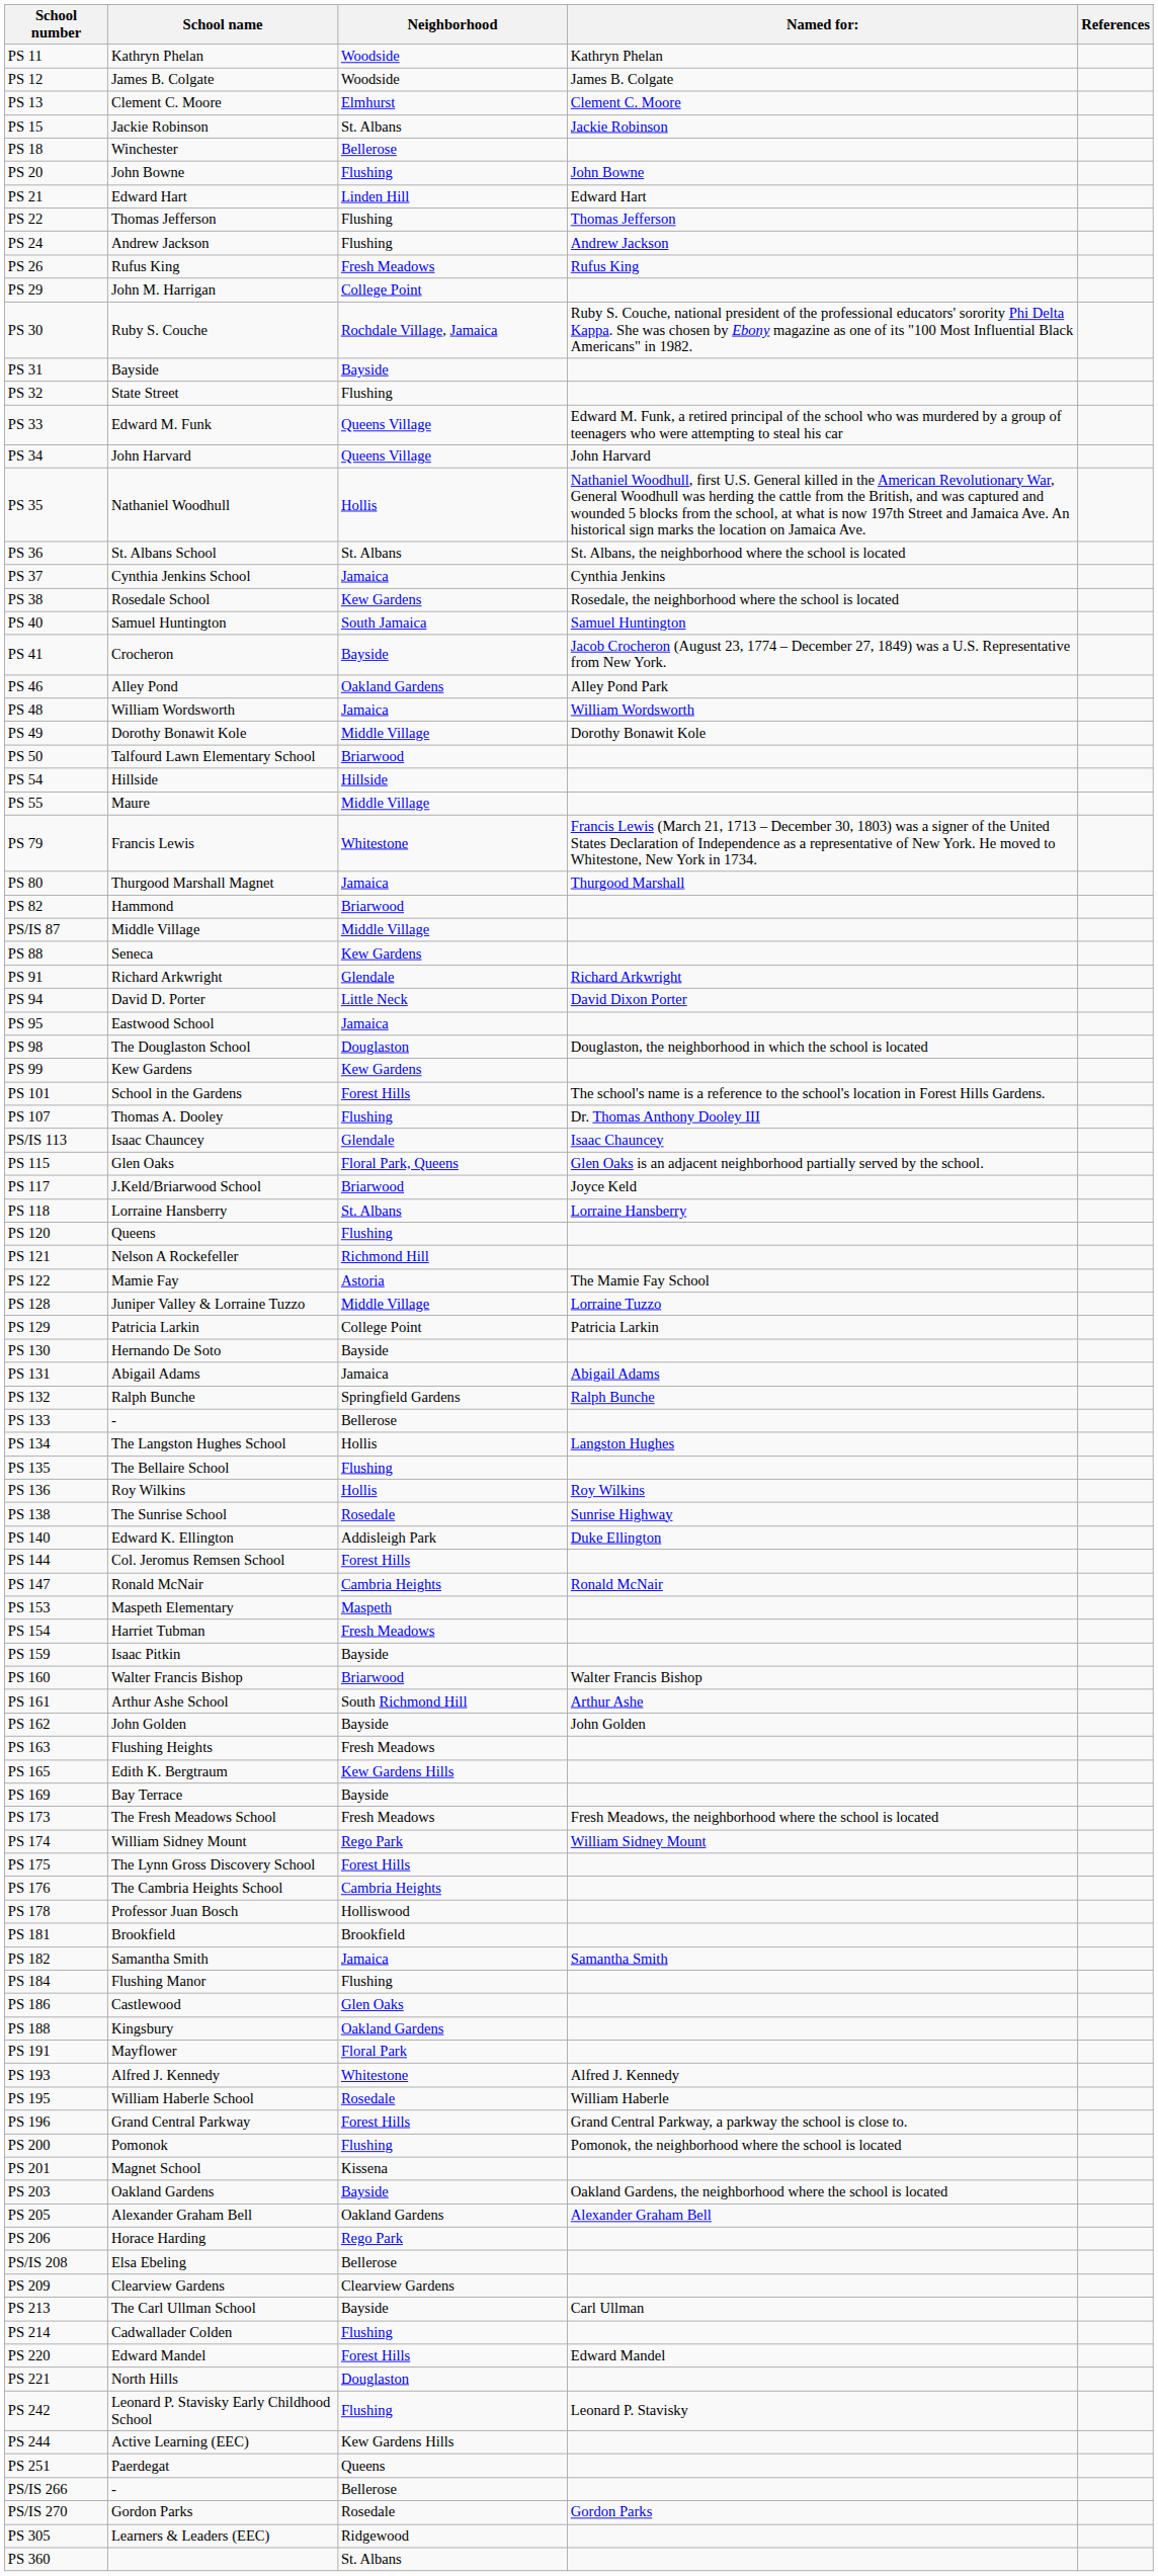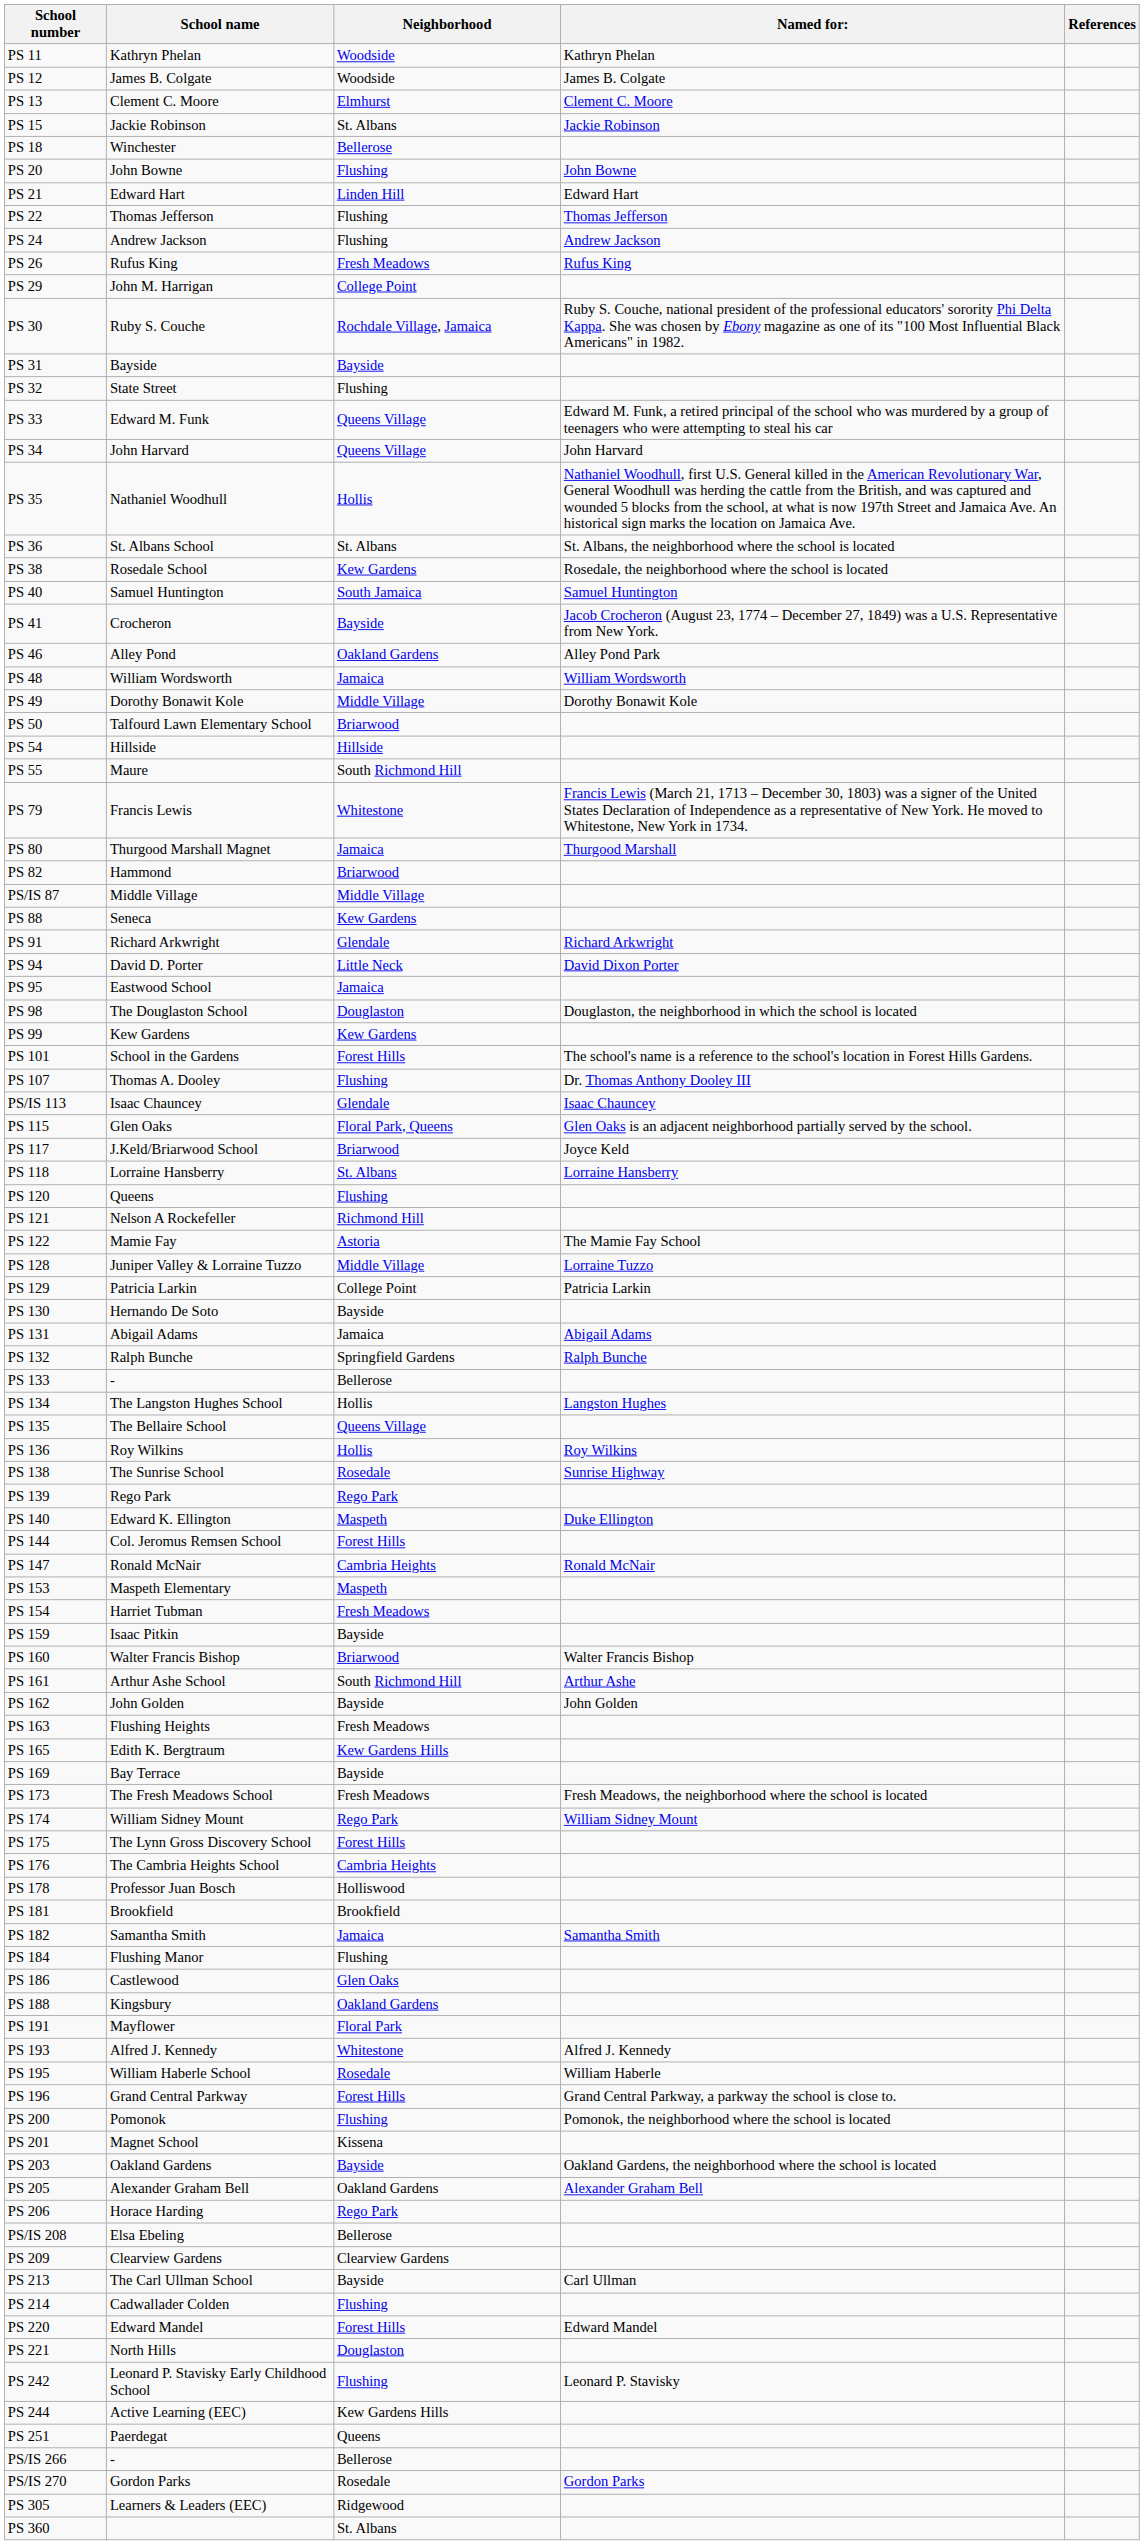- row: PS 37 | Cynthia Jenkins School | Jamaica | Cynthia Jenkins
PS 55 | Neighborhood: Middle Village -> South Richmond Hill
PS 135 | Neighborhood: Flushing -> Queens Village
+ row: PS 139 | Rego Park | Rego Park
PS 140 | Neighborhood: Addisleigh Park -> Maspeth
